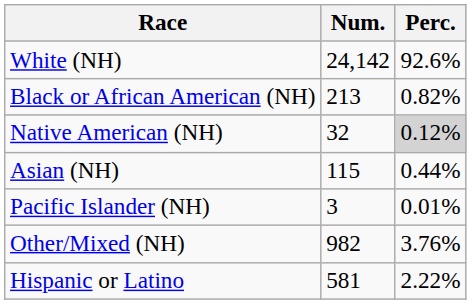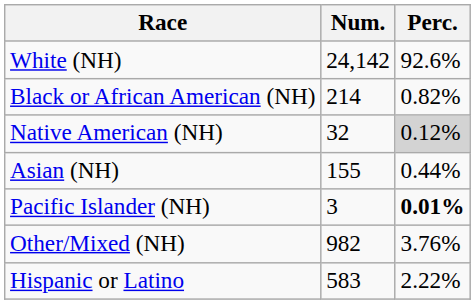Black or African American (NH) | Num.: 213 -> 214
Asian (NH) | Num.: 115 -> 155
Pacific Islander (NH) | Perc.: normal -> bold
Hispanic or Latino | Num.: 581 -> 583
